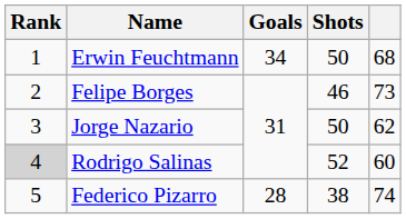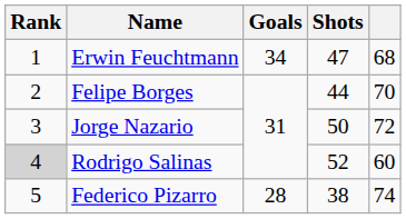Erwin Feuchtmann | Shots: 50 -> 47
Felipe Borges | Shots: 46 -> 44
Felipe Borges | column 5: 73 -> 70
Jorge Nazario | column 5: 62 -> 72
